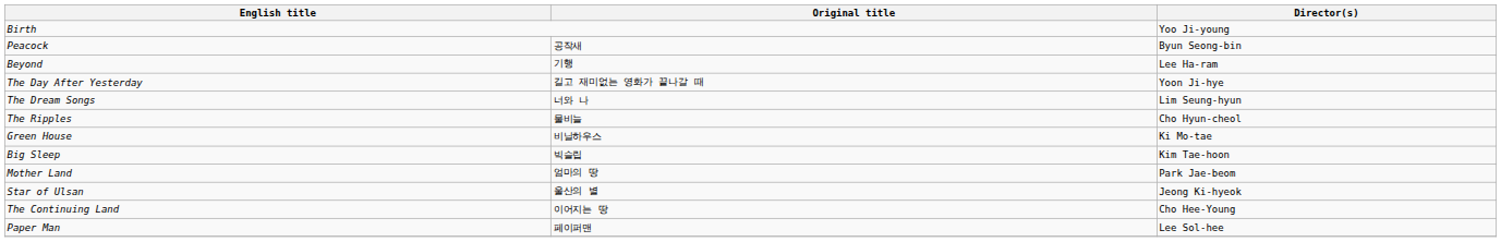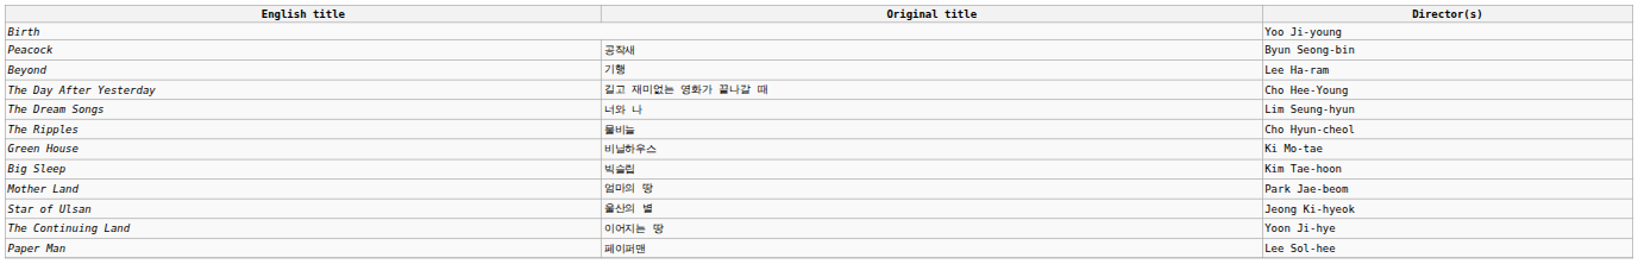The Day After Yesterday | Director(s): Yoon Ji-hye -> Cho Hee-Young
The Continuing Land | Director(s): Cho Hee-Young -> Yoon Ji-hye
